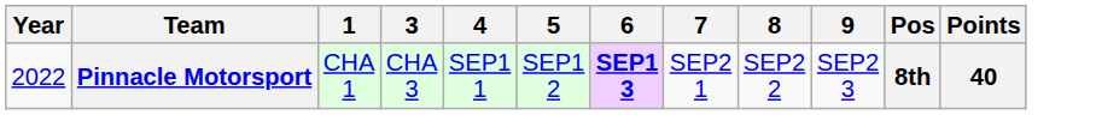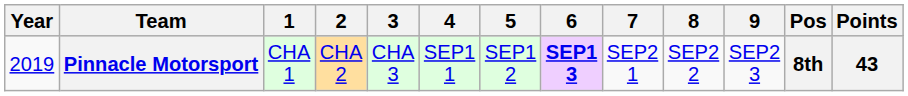+ column: 2 | CHA 2
Pinnacle Motorsport | Year: 2022 -> 2019
Pinnacle Motorsport | Points: 40 -> 43
